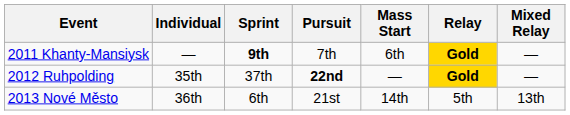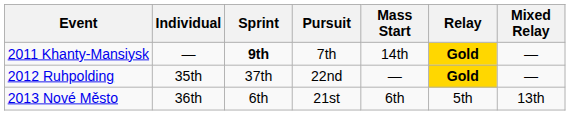2011 Khanty-Mansiysk | Mass Start: 6th -> 14th
2012 Ruhpolding | Pursuit: bold -> normal
2013 Nové Město | Mass Start: 14th -> 6th
